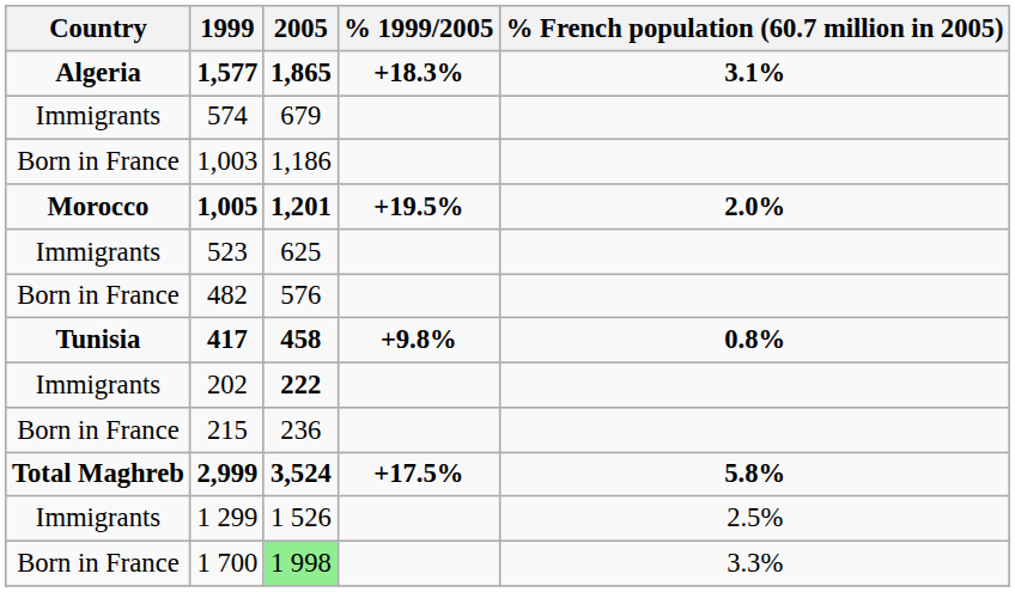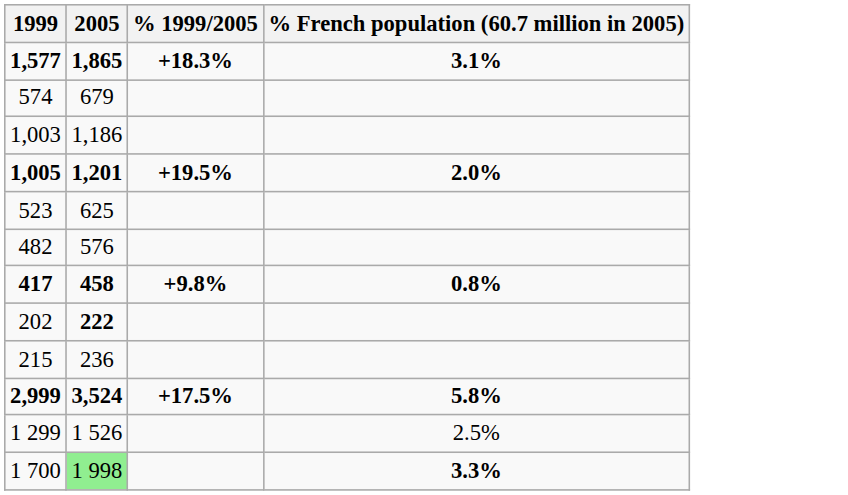- column: Country | Algeria | Immigrants | Born in France | Morocco | Immigrants | Born in France | Tunisia | Immigrants | Born in France | Total Maghreb | Immigrants | Born in France
1 700 | % French population (60.7 million in 2005): normal -> bold
